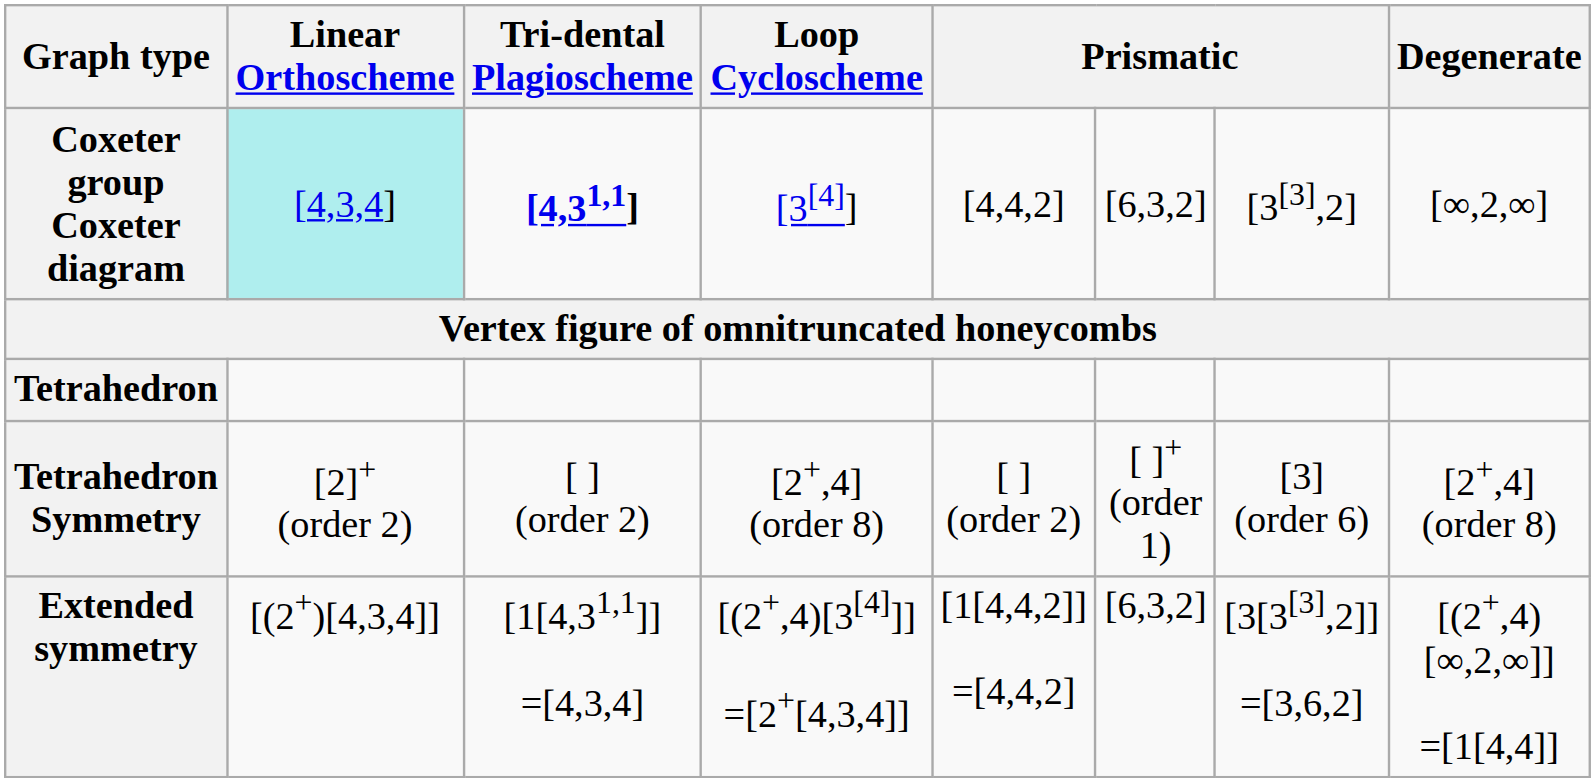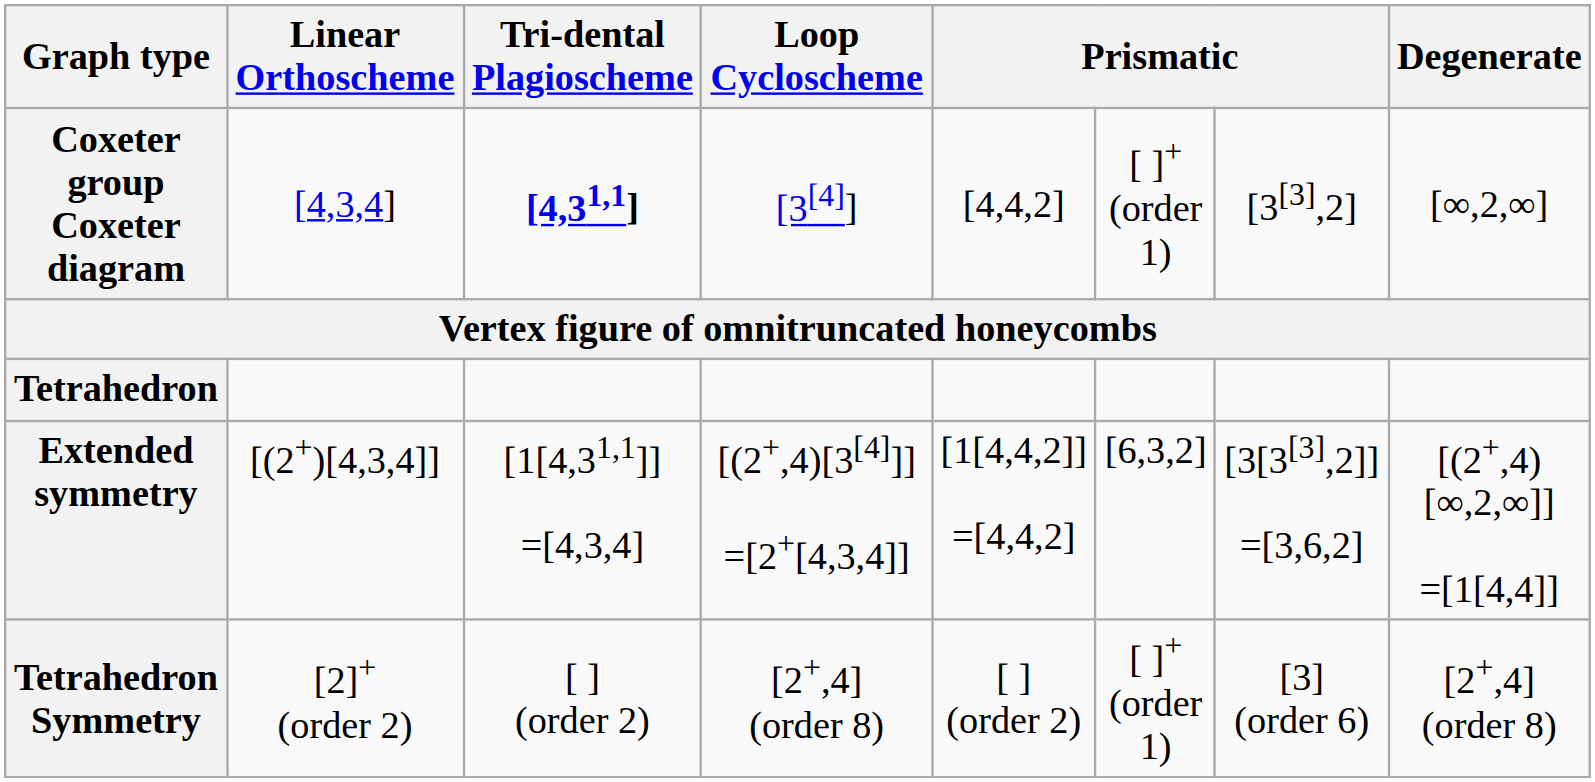Coxeter group Coxeter diagram | Linear Orthoscheme: paleturquoise background -> no background
Coxeter group Coxeter diagram | column 6: [6,3,2] -> [ ]+ (order 1)
rows swapped: Tetrahedron Symmetry <-> Extended symmetry
